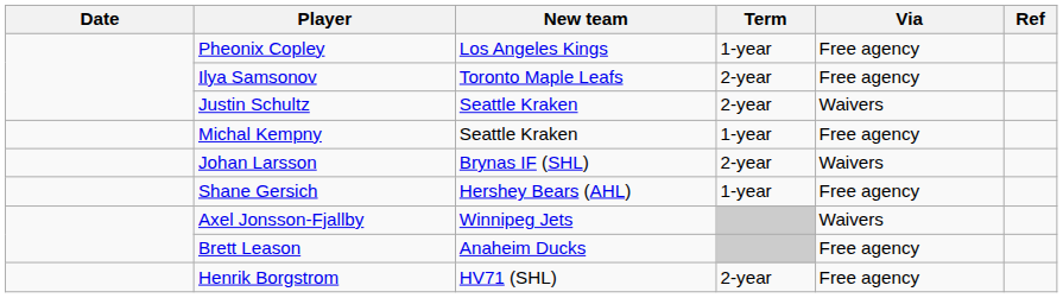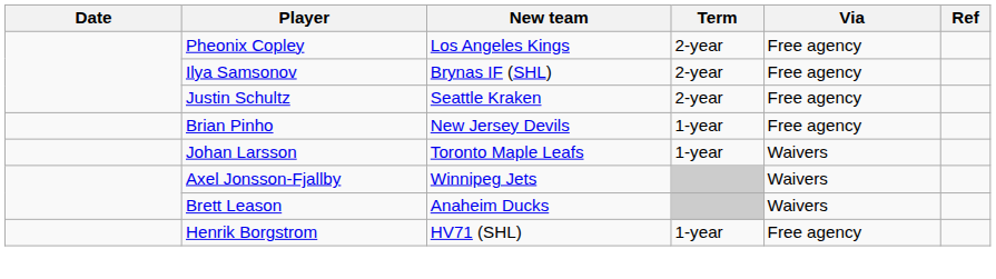Pheonix Copley | Term: 1-year -> 2-year
Ilya Samsonov | New team: Toronto Maple Leafs -> Brynas IF (SHL)
Justin Schultz | Via: Waivers -> Free agency
+ row: Brian Pinho | New Jersey Devils | 1-year | Free agency
- row: Michal Kempny | Seattle Kraken | 1-year | Free agency
Johan Larsson | New team: Brynas IF (SHL) -> Toronto Maple Leafs
Johan Larsson | Term: 2-year -> 1-year
- row: Shane Gersich | Hershey Bears (AHL) | 1-year | Free agency
Brett Leason | Via: Free agency -> Waivers
Henrik Borgstrom | Term: 2-year -> 1-year
